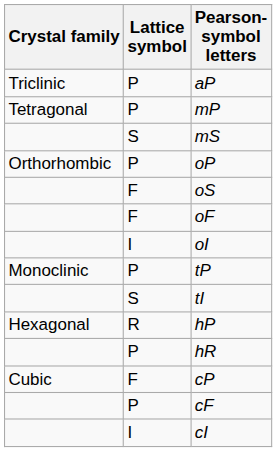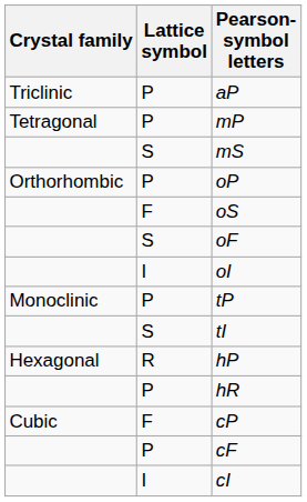oF | Lattice symbol: F -> S
